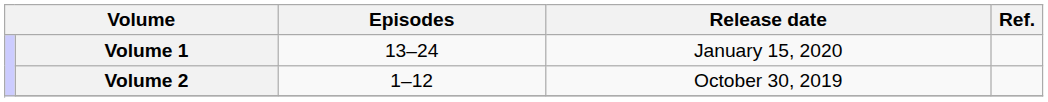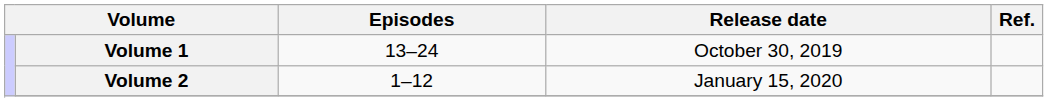Volume 1 | Release date: January 15, 2020 -> October 30, 2019
Volume 2 | Release date: October 30, 2019 -> January 15, 2020
